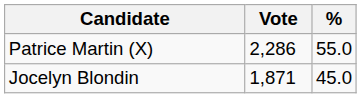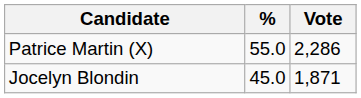columns swapped: Vote <-> %
